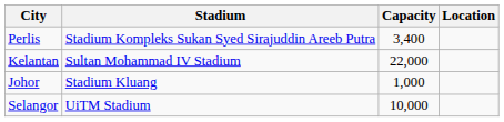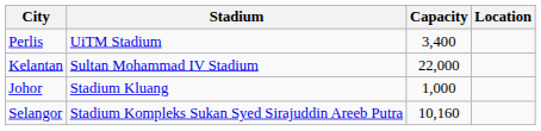Perlis | Stadium: Stadium Kompleks Sukan Syed Sirajuddin Areeb Putra -> UiTM Stadium
Selangor | Stadium: UiTM Stadium -> Stadium Kompleks Sukan Syed Sirajuddin Areeb Putra
Selangor | Capacity: 10,000 -> 10,160
